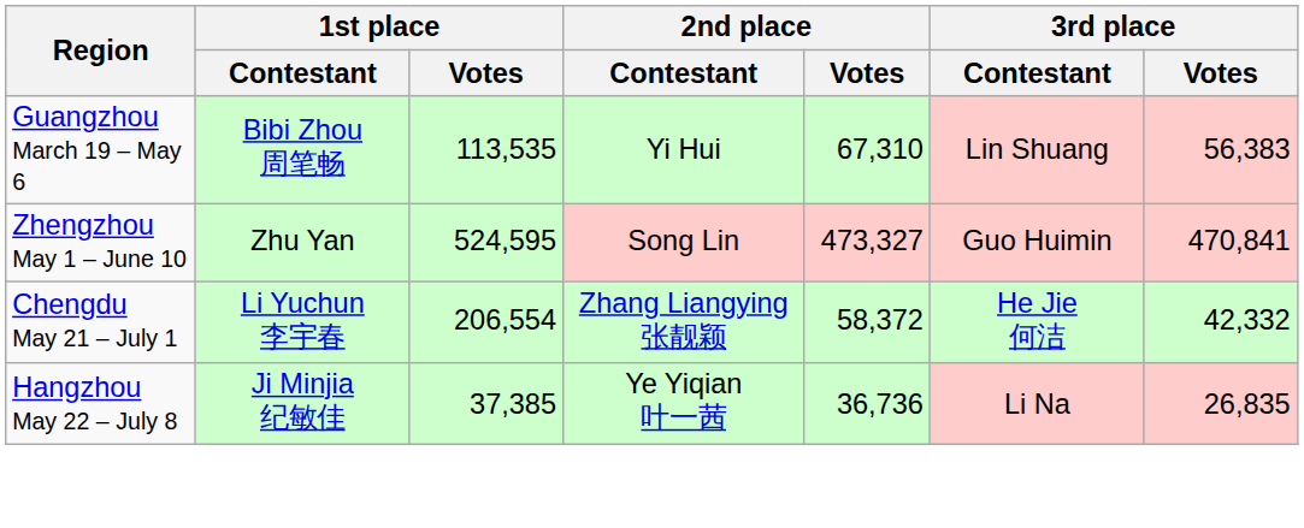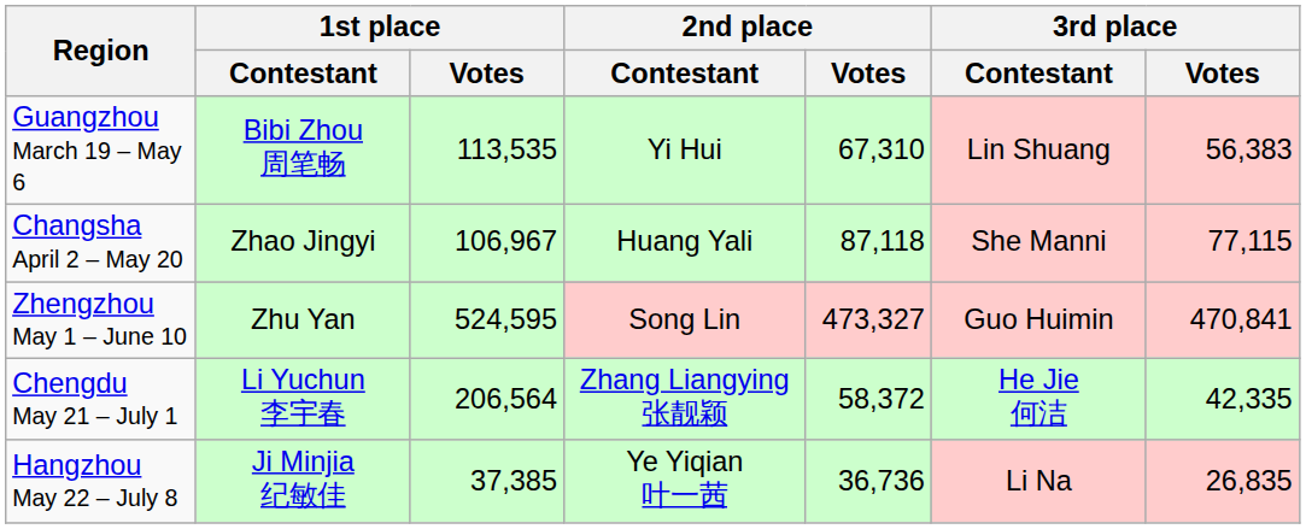+ row: Changsha April 2 – May 20 | Zhao Jingyi | 106,967 | Huang Yali | 87,118 | She Manni | 77,115
Chengdu May 21 – July 1 | 1st place / Votes: 206,554 -> 206,564
Chengdu May 21 – July 1 | 3rd place / Votes: 42,332 -> 42,335
